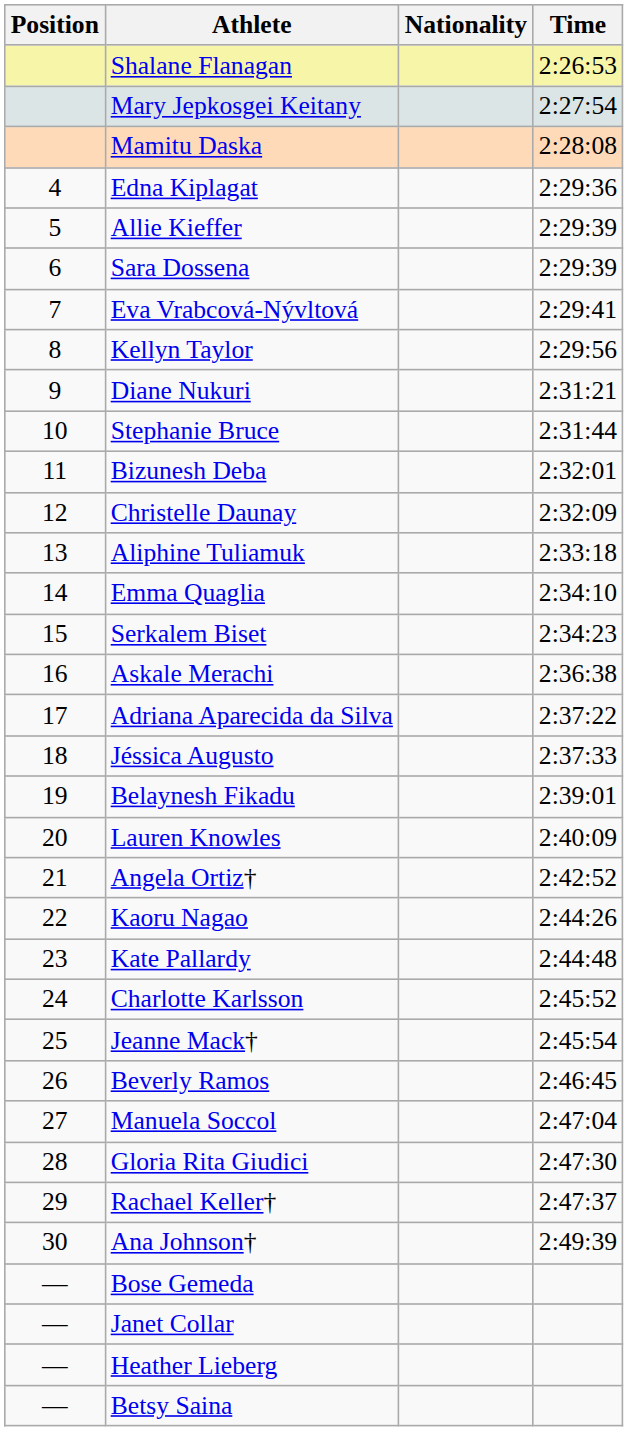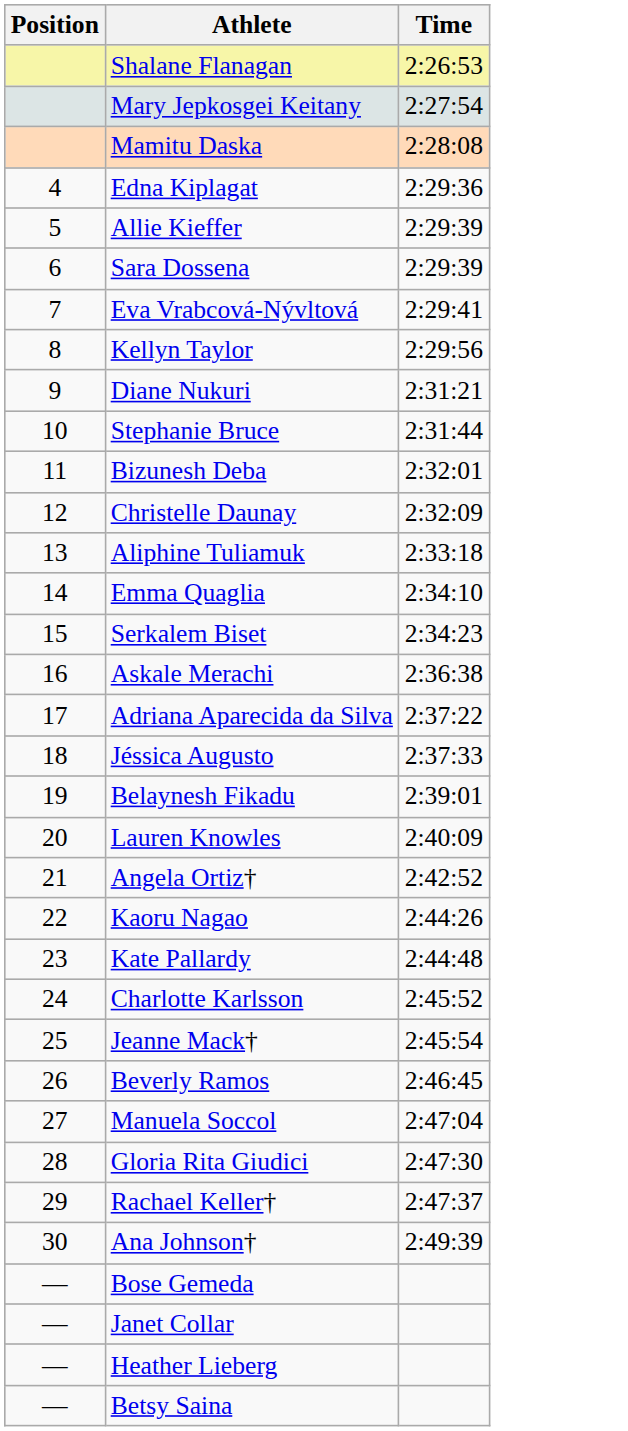- column: Nationality
